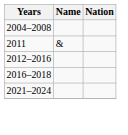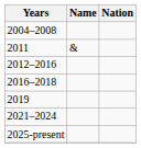+ row: 2019
+ row: 2025-present
